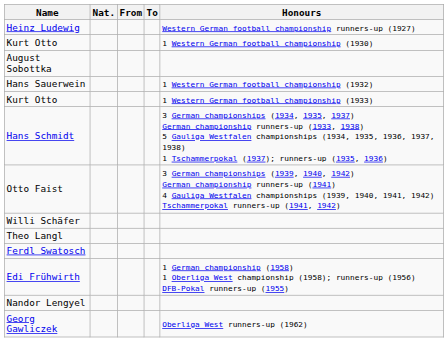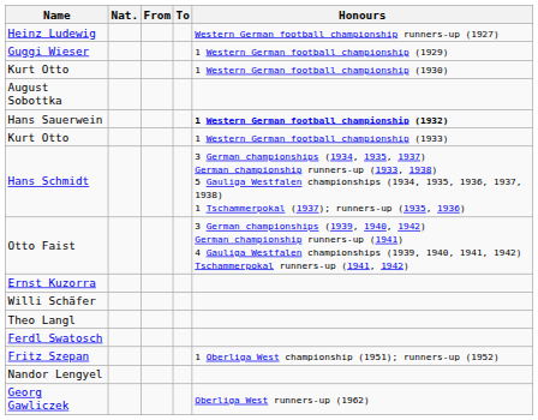+ row: Guggi Wieser | 1 Western German football championship (1929)
Hans Sauerwein | Honours: normal -> bold
+ row: Ernst Kuzorra
+ row: Fritz Szepan | 1 Oberliga West championship (1951); runners-up (1952)
- row: Edi Frühwirth | 1 German championship (1958) 1 Oberliga West championship (1958); runners-up (1956) DFB-Pokal runners-up (1955)
